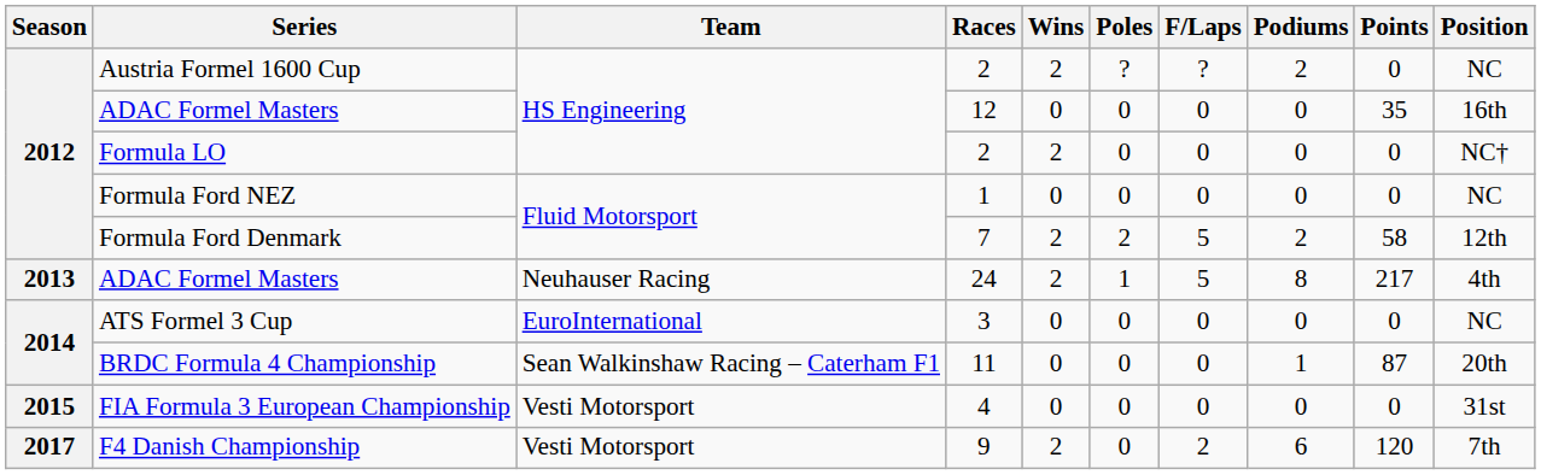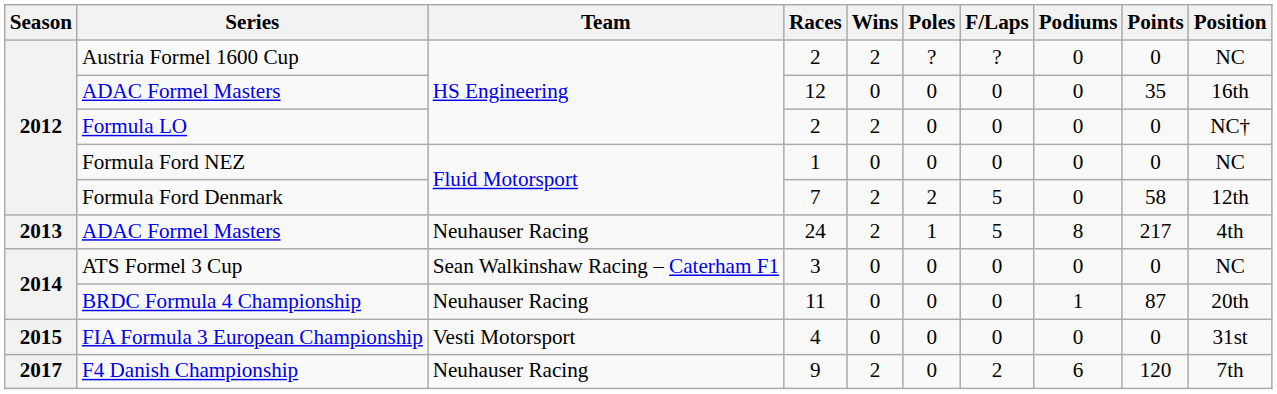Austria Formel 1600 Cup | Podiums: 2 -> 0
Formula Ford Denmark | Podiums: 2 -> 0
ATS Formel 3 Cup | Team: EuroInternational -> Sean Walkinshaw Racing – Caterham F1
BRDC Formula 4 Championship | Team: Sean Walkinshaw Racing – Caterham F1 -> Neuhauser Racing
F4 Danish Championship | Team: Vesti Motorsport -> Neuhauser Racing
